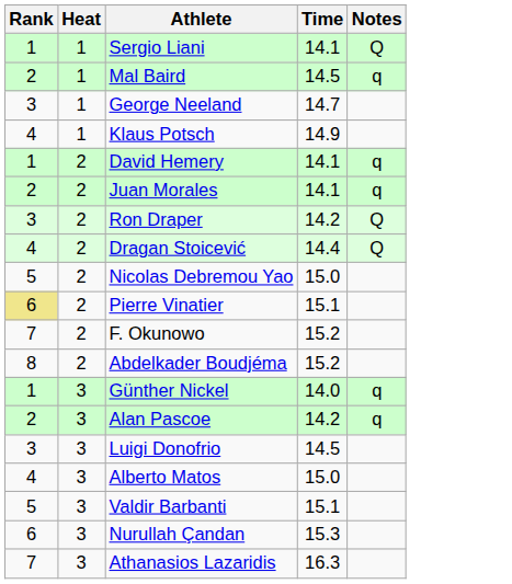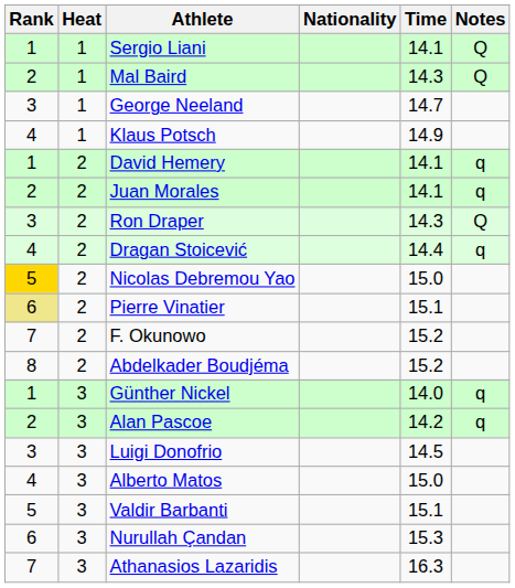+ column: Nationality
Mal Baird | Time: 14.5 -> 14.3
Mal Baird | Notes: q -> Q
Ron Draper | Time: 14.2 -> 14.3
Dragan Stoicević | Notes: Q -> q
Nicolas Debremou Yao | Rank: no background -> gold background
